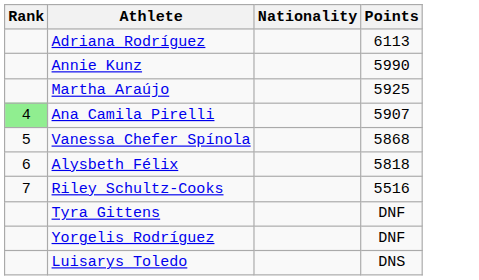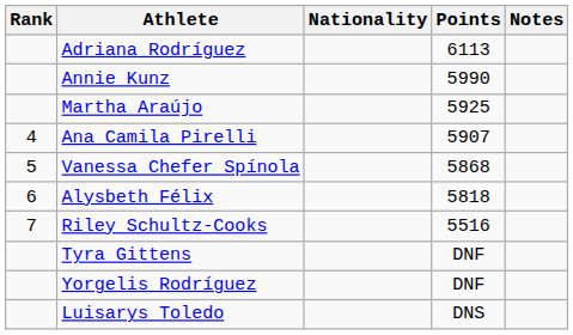+ column: Notes
Ana Camila Pirelli | Rank: lightgreen background -> no background
